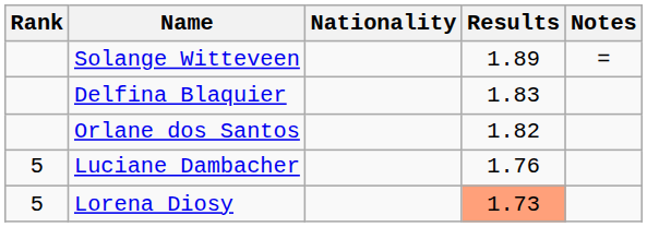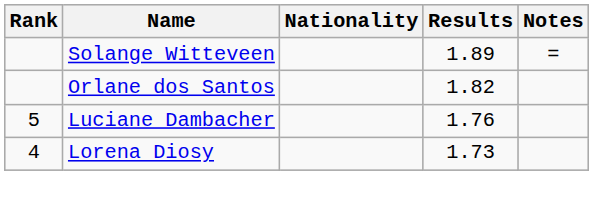- row: Delfina Blaquier | 1.83
Lorena Diosy | Rank: 5 -> 4
Lorena Diosy | Results: lightsalmon background -> no background
